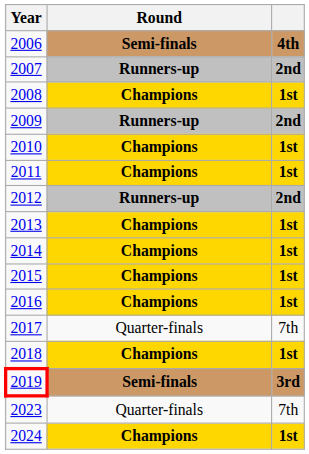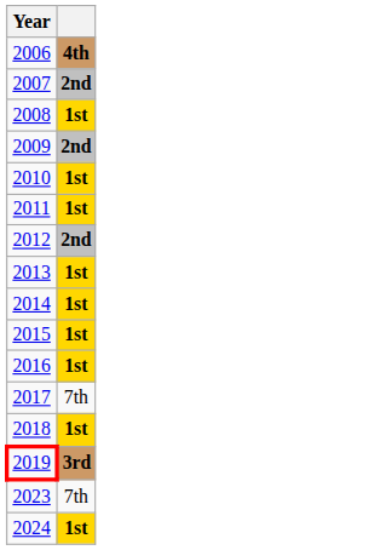- column: Round | Semi-finals | Runners-up | Champions | Runners-up | Champions | Champions | Runners-up | Champions | Champions | Champions | Champions | Quarter-finals | Champions | Semi-finals | Quarter-finals | Champions
